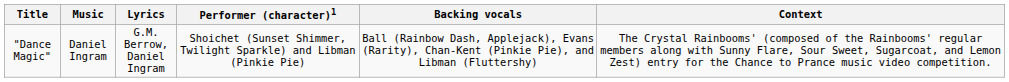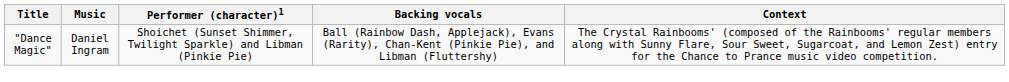- column: Lyrics | G.M. Berrow, Daniel Ingram
